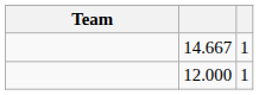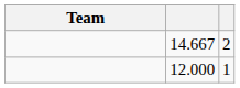14.667 | column 3: 1 -> 2
